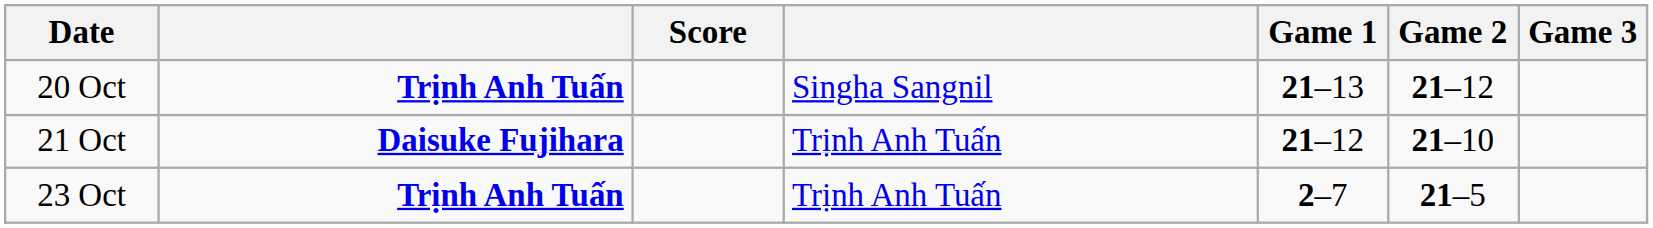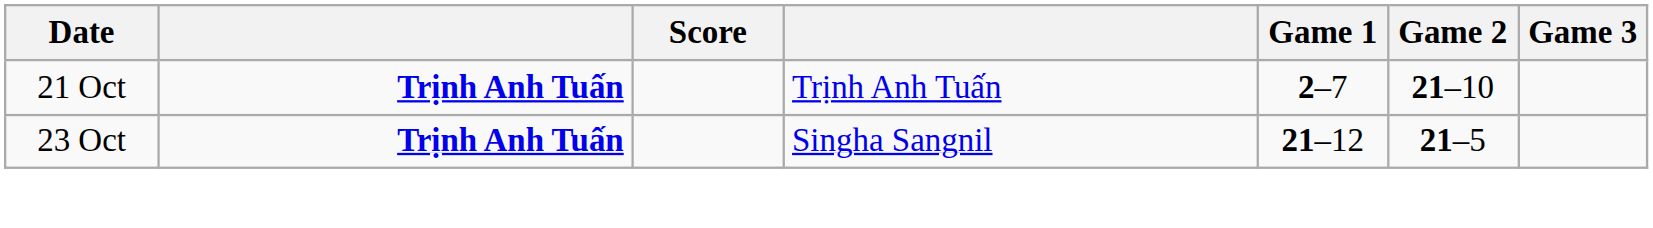- row: 20 Oct | Trịnh Anh Tuấn | Singha Sangnil | 21–13 | 21–12
21 Oct | column 2: Daisuke Fujihara -> Trịnh Anh Tuấn
21 Oct | Game 1: 21–12 -> 2–7
23 Oct | column 4: Trịnh Anh Tuấn -> Singha Sangnil
23 Oct | Game 1: 2–7 -> 21–12
